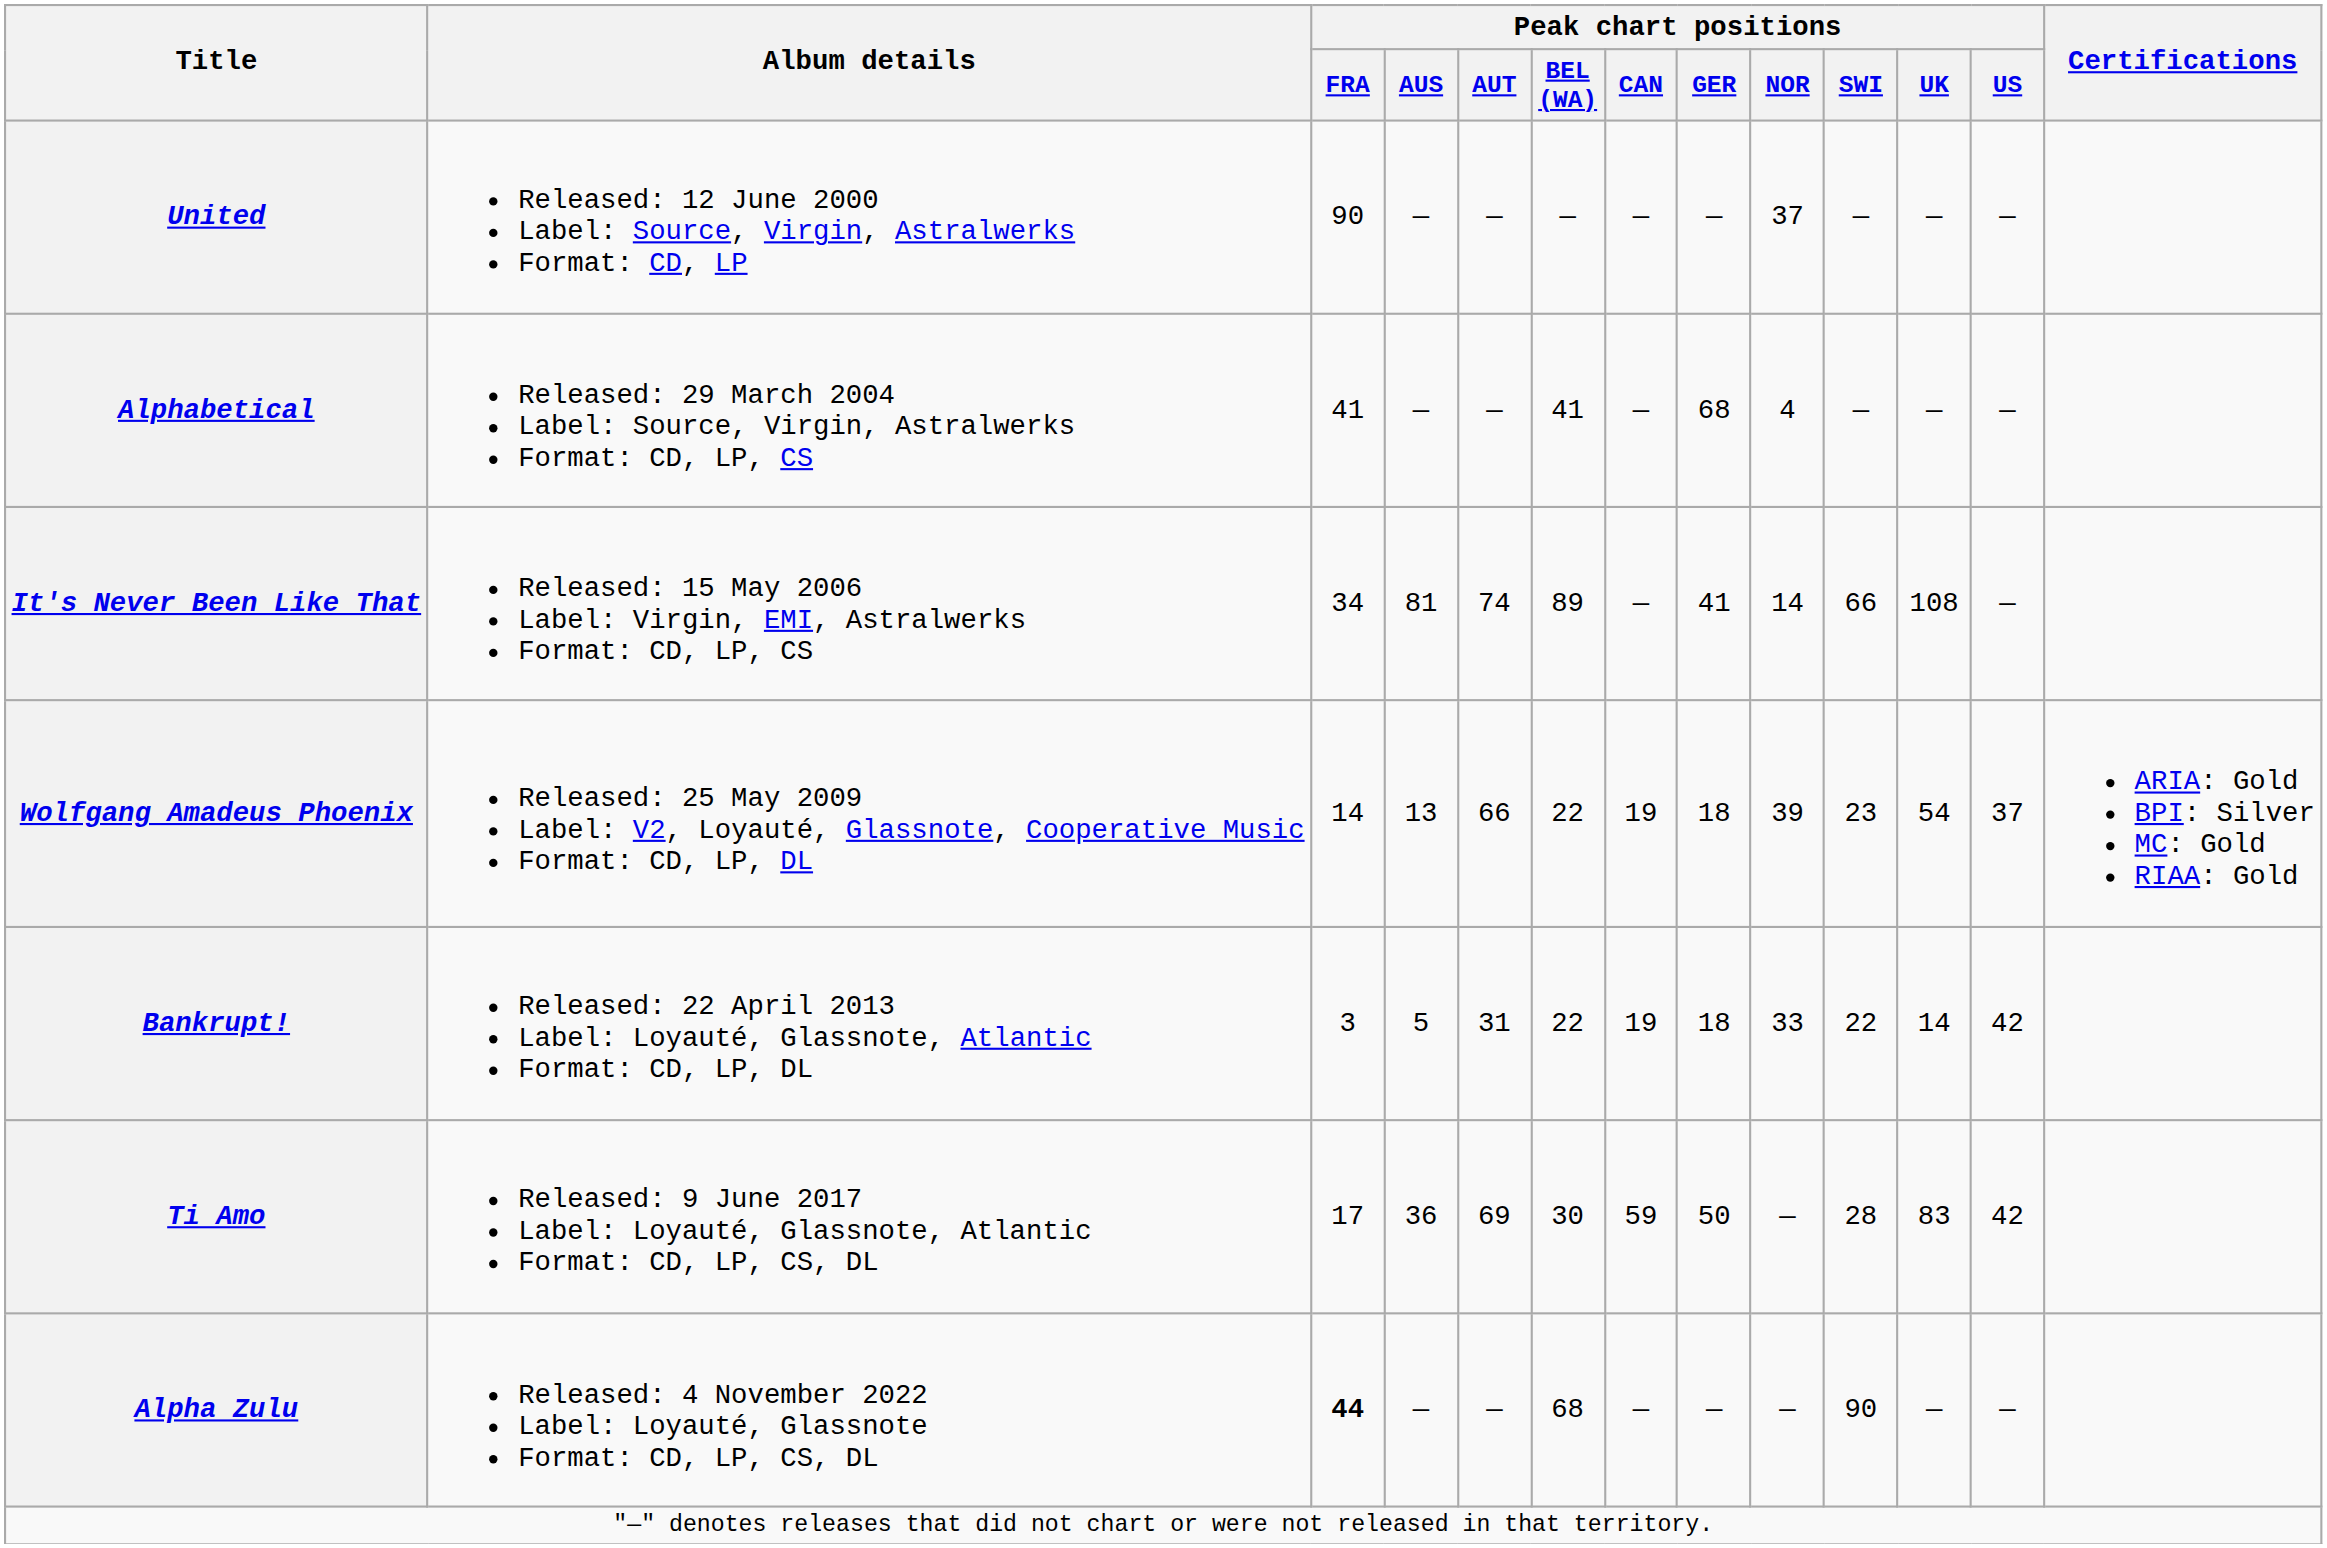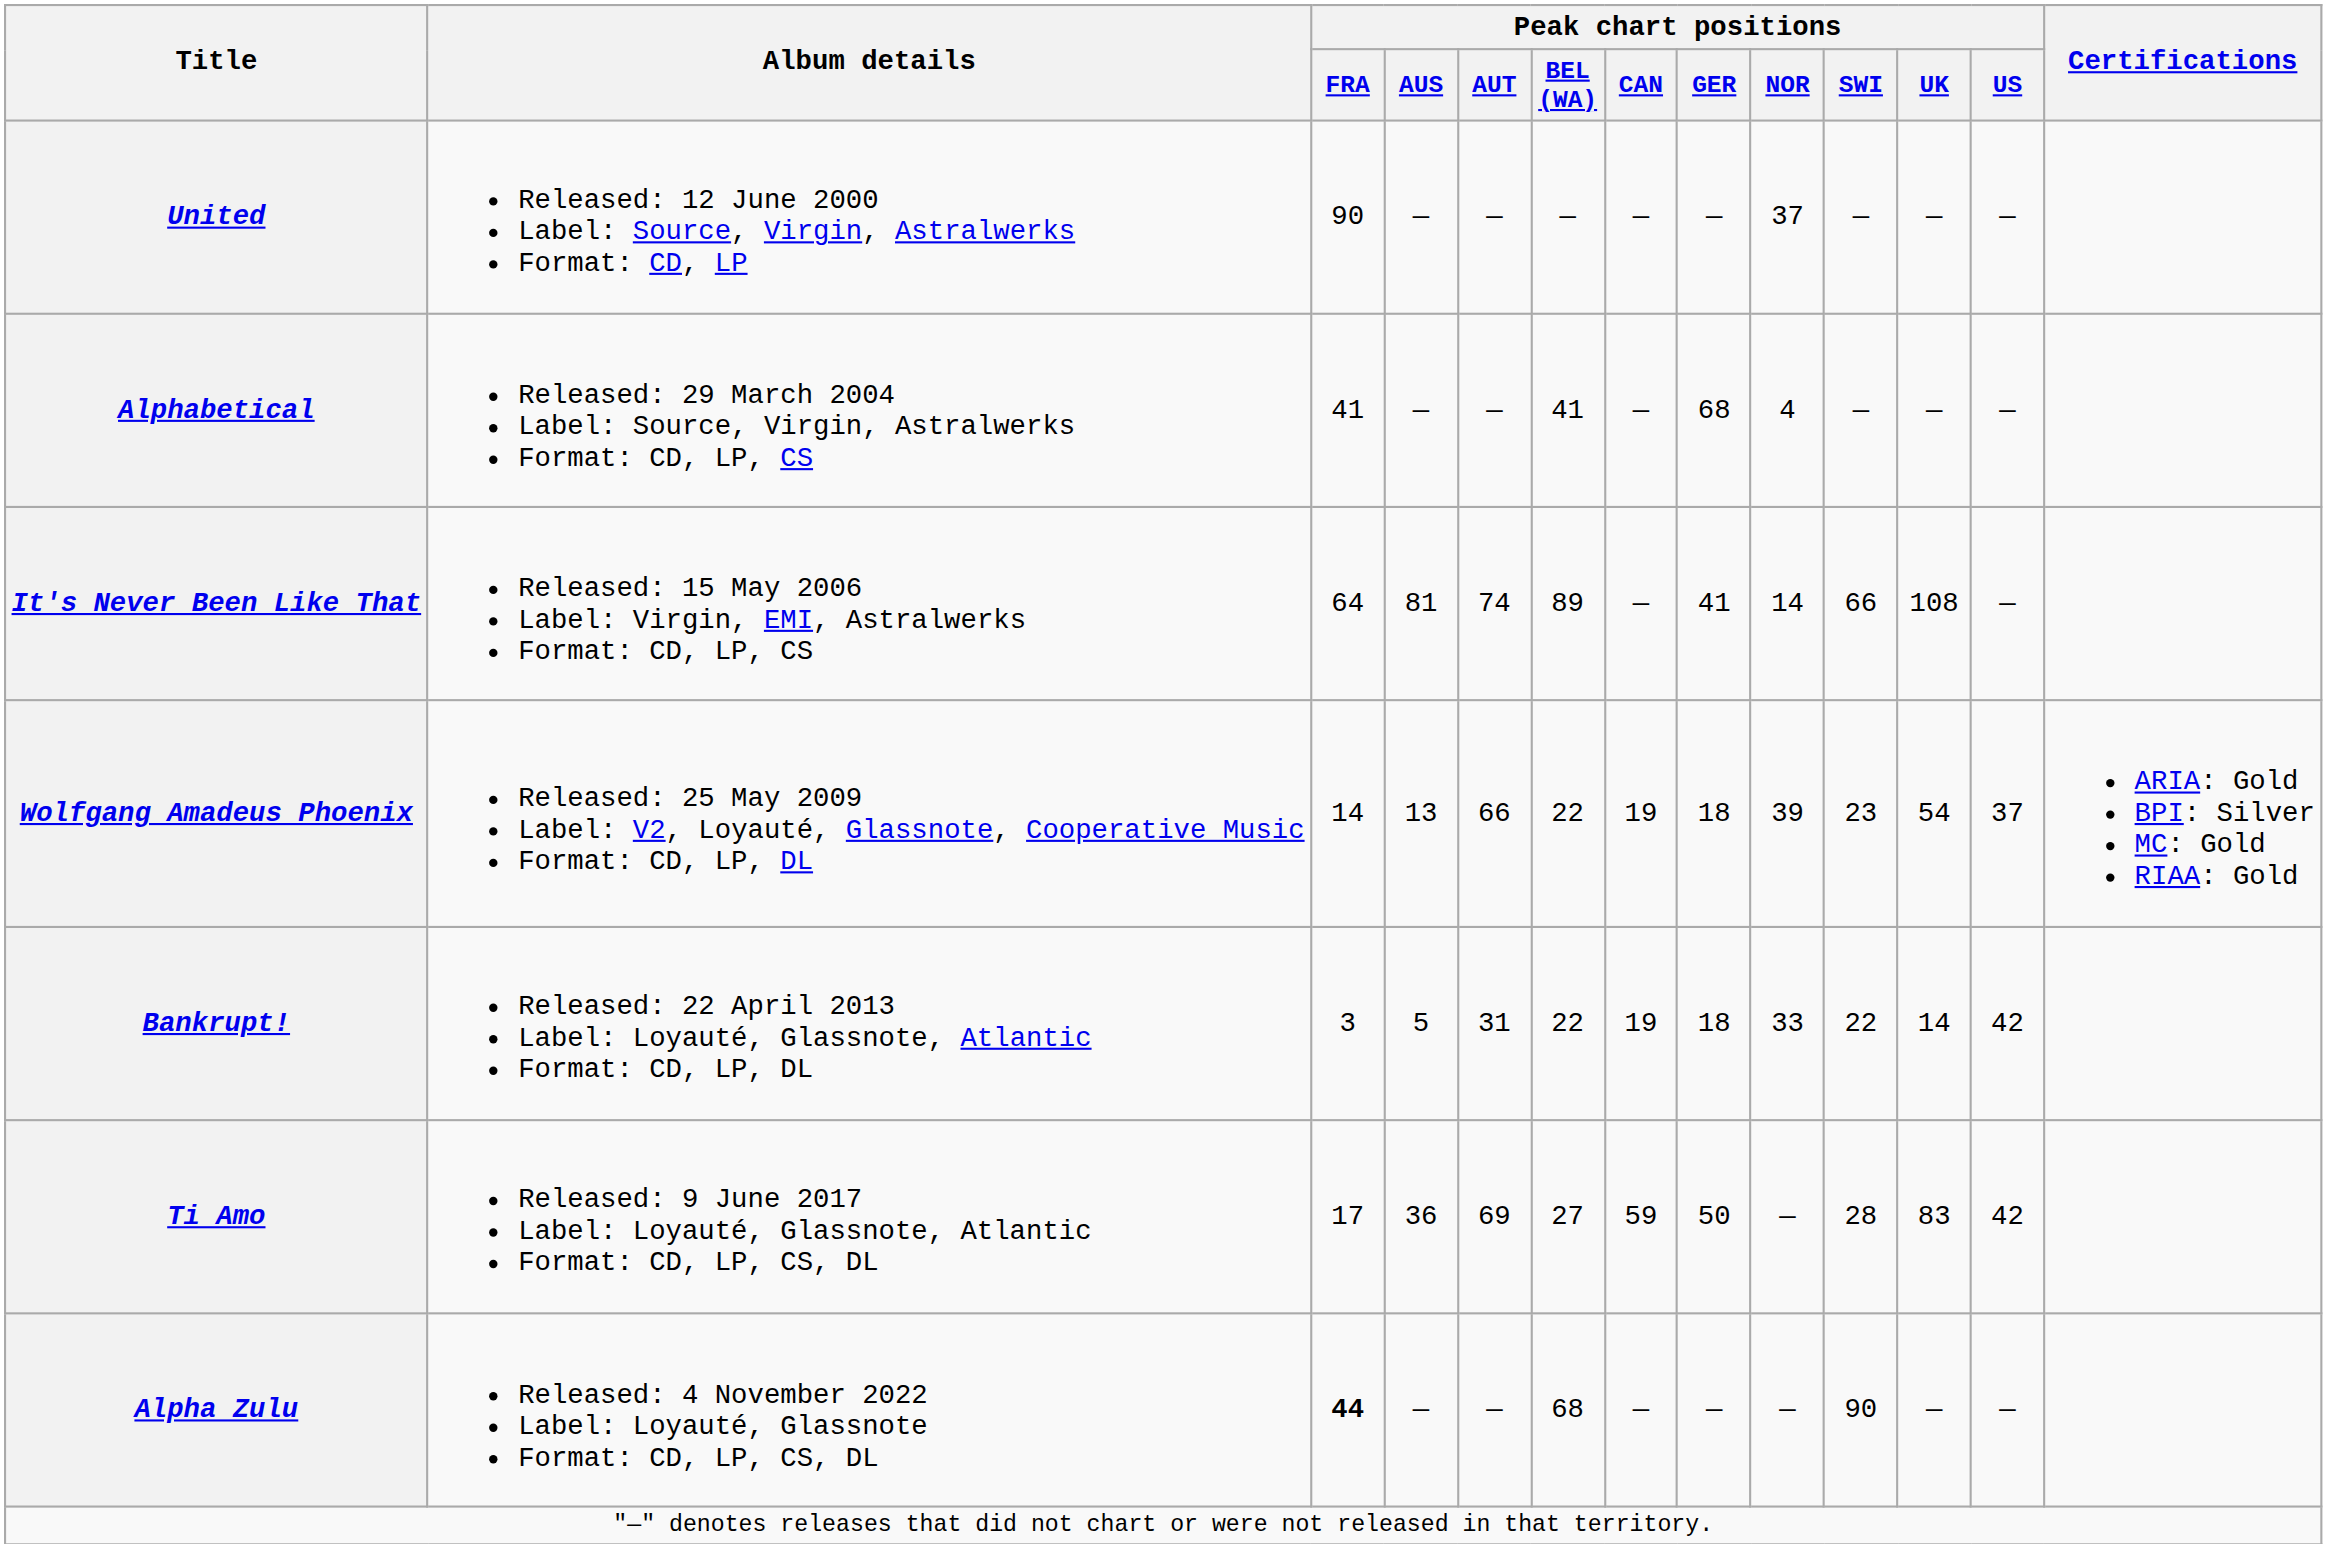It's Never Been Like That | Peak chart positions / FRA: 34 -> 64
Ti Amo | Peak chart positions / BEL (WA): 30 -> 27
